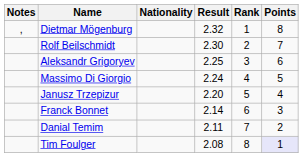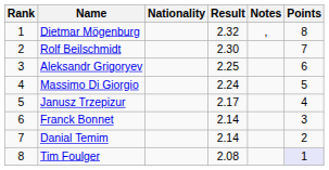columns swapped: Rank <-> Notes
Janusz Trzepizur | Result: 2.20 -> 2.17
Danial Temim | Result: 2.11 -> 2.14
